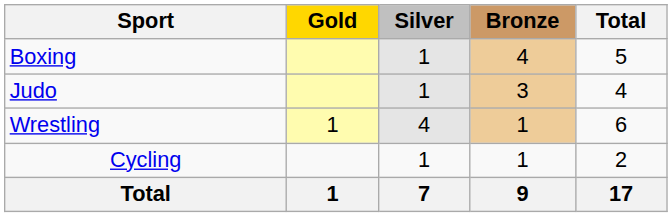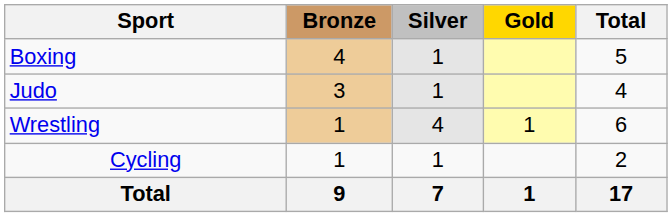columns swapped: Gold <-> Bronze
